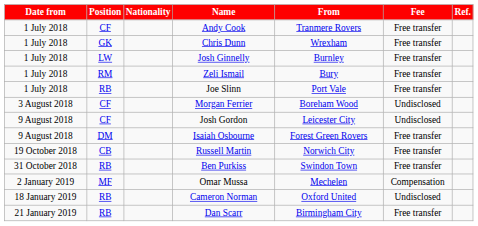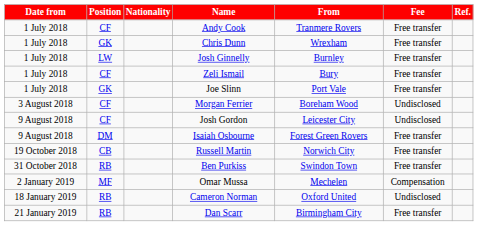Zeli Ismail | Position: RM -> CF
Joe Slinn | Position: RB -> GK
